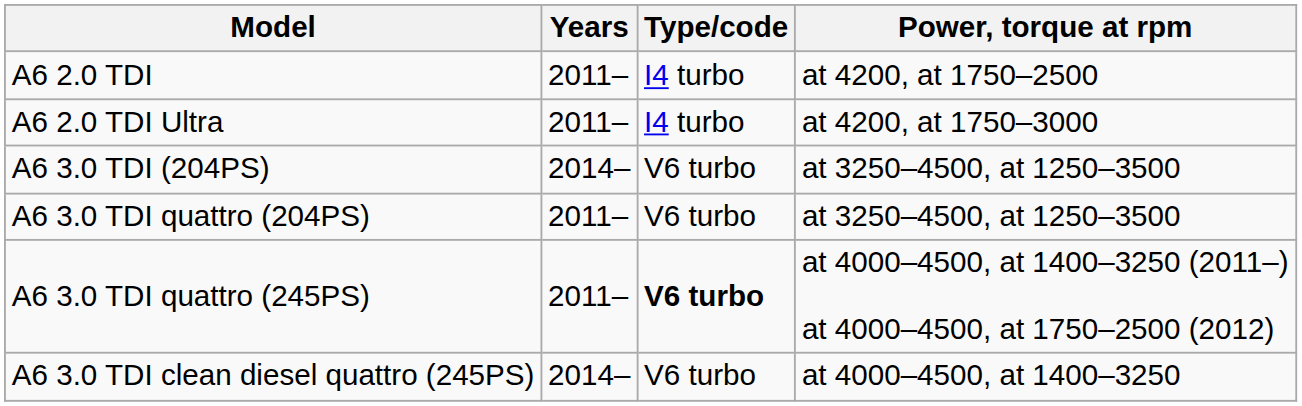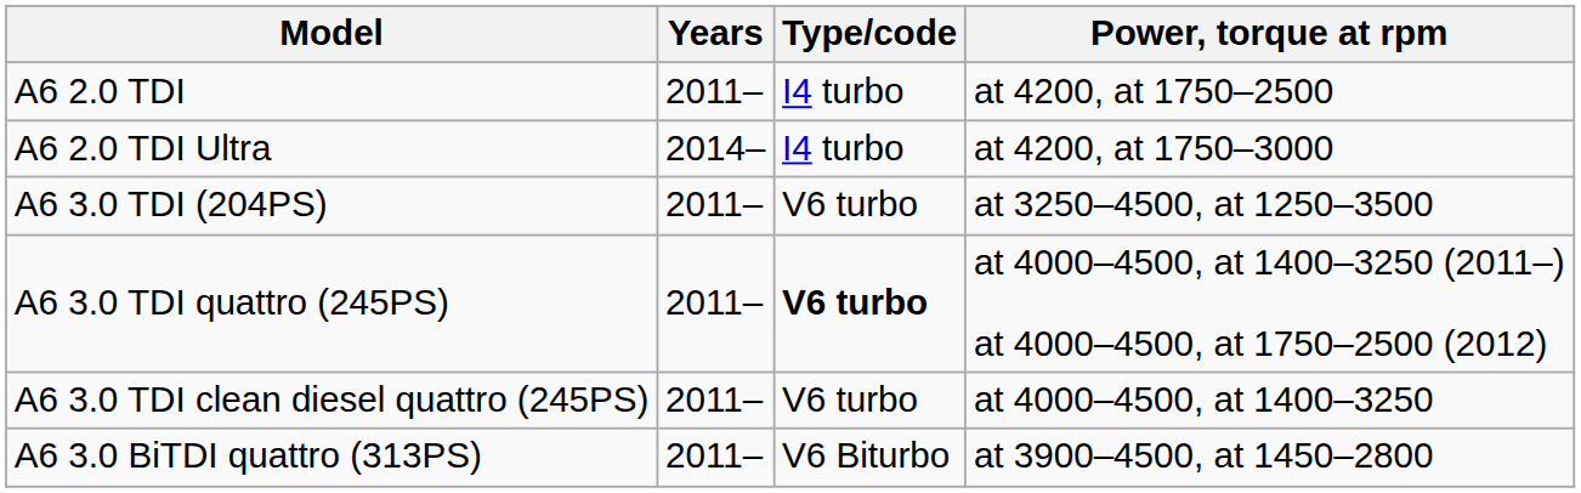A6 2.0 TDI Ultra | Years: 2011– -> 2014–
A6 3.0 TDI (204PS) | Years: 2014– -> 2011–
- row: A6 3.0 TDI quattro (204PS) | 2011– | V6 turbo | at 3250–4500, at 1250–3500
A6 3.0 TDI clean diesel quattro (245PS) | Years: 2014– -> 2011–
+ row: A6 3.0 BiTDI quattro (313PS) | 2011– | V6 Biturbo | at 3900–4500, at 1450–2800
